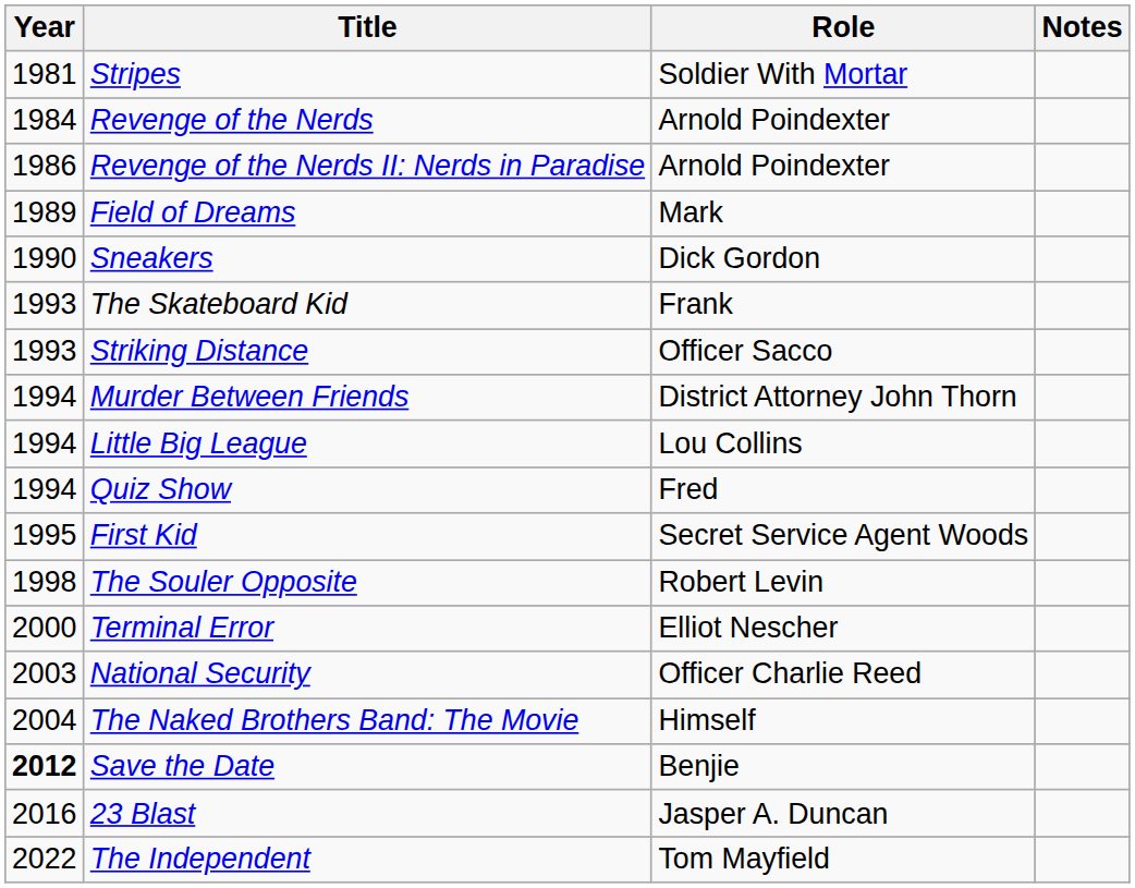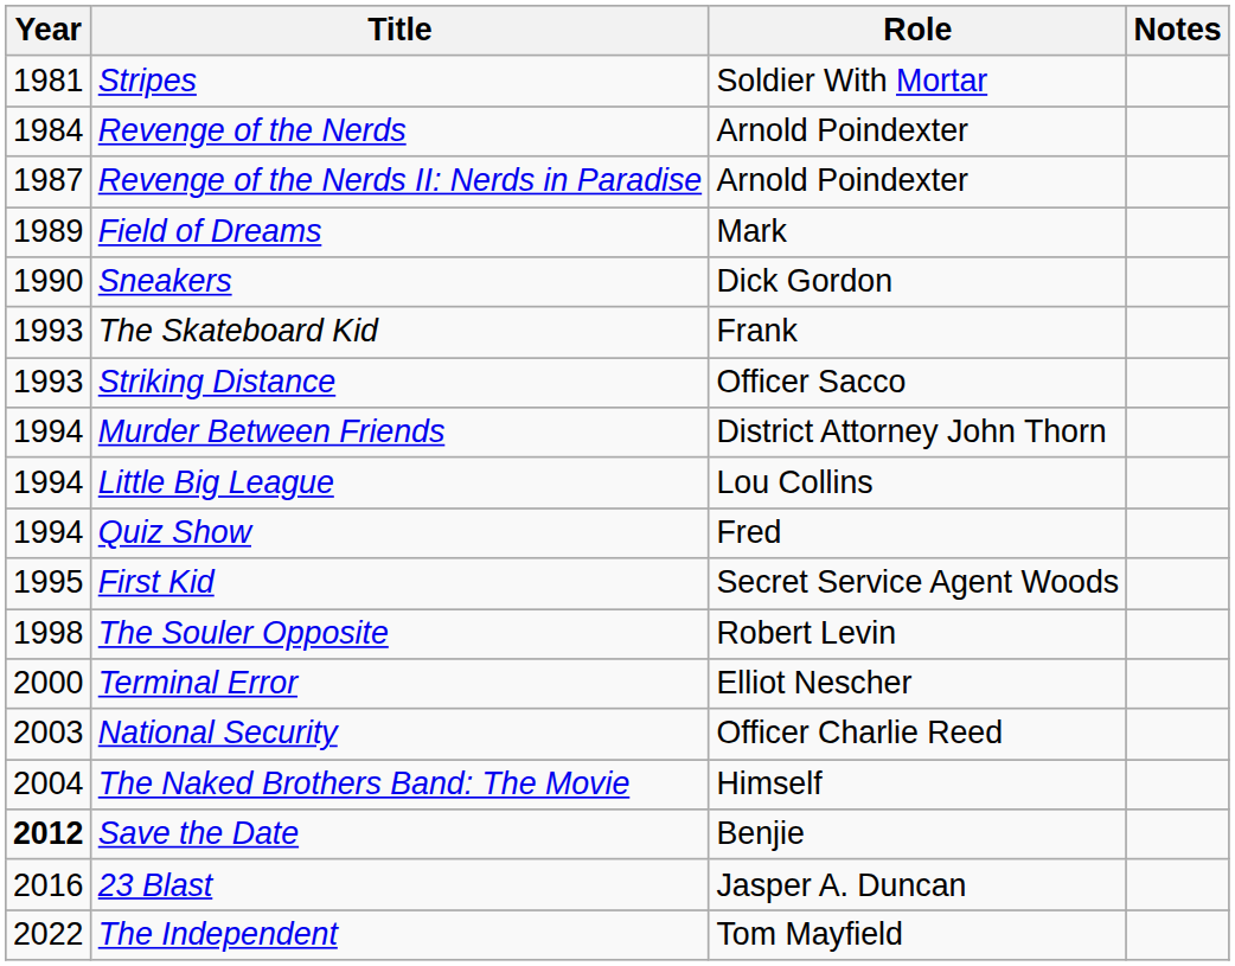Revenge of the Nerds II: Nerds in Paradise | Year: 1986 -> 1987
